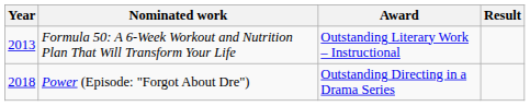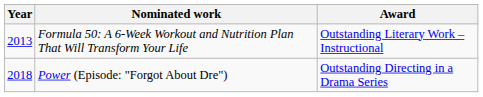- column: Result
